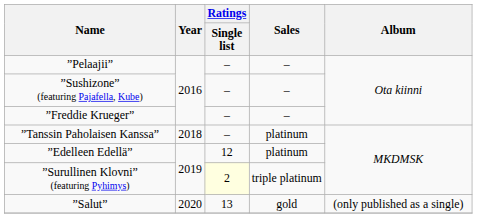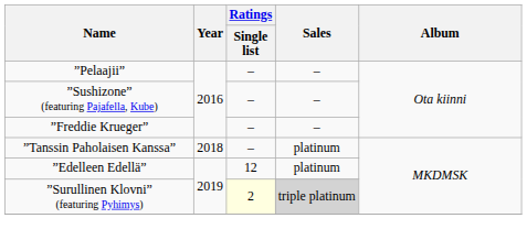”Surullinen Klovni” (featuring Pyhimys) | Sales: no background -> lightgrey background
- row: ”Salut” | 2020 | 13 | gold | (only published as a single)
